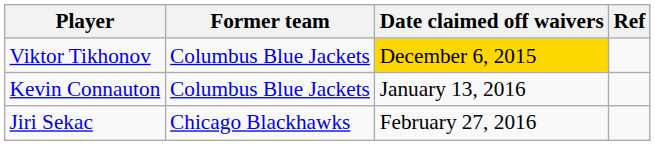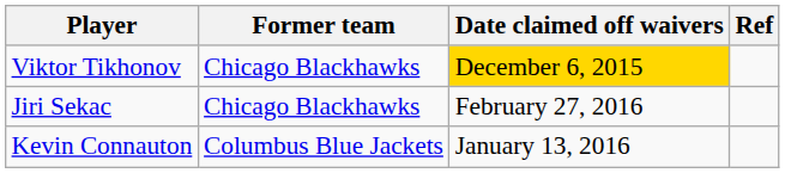Viktor Tikhonov | Former team: Columbus Blue Jackets -> Chicago Blackhawks
rows swapped: Kevin Connauton <-> Jiri Sekac
